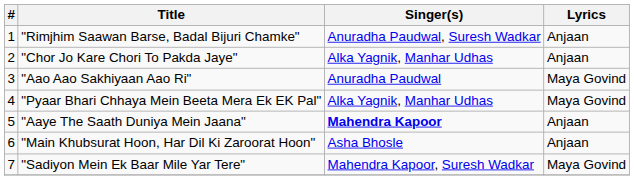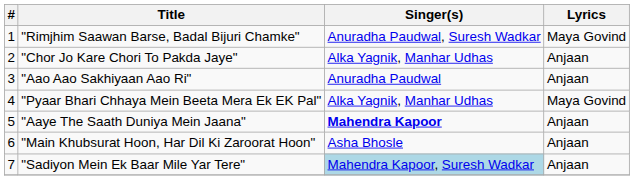"Rimjhim Saawan Barse, Badal Bijuri Chamke" | Lyrics: Anjaan -> Maya Govind
"Aao Aao Sakhiyaan Aao Ri" | Lyrics: Maya Govind -> Anjaan
"Sadiyon Mein Ek Baar Mile Yar Tere" | Singer(s): no background -> lightblue background
"Sadiyon Mein Ek Baar Mile Yar Tere" | Lyrics: Maya Govind -> Anjaan
